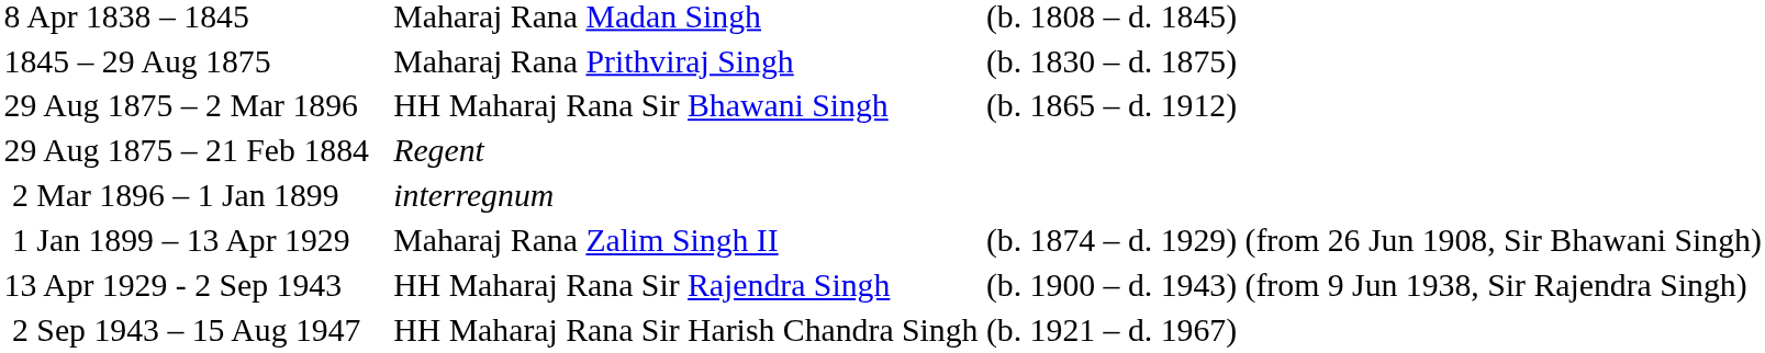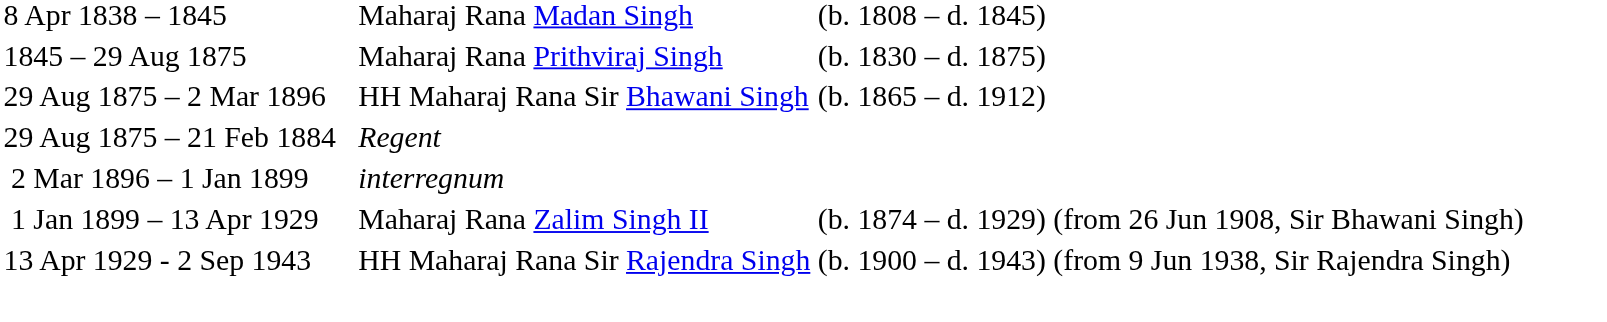- row: 2 Sep 1943 – 15 Aug 1947 | HH Maharaj Rana Sir Harish Chandra Singh | (b. 1921 – d. 1967)
